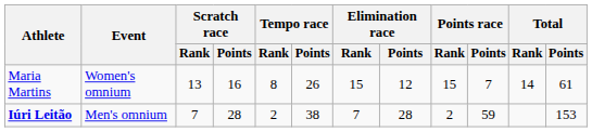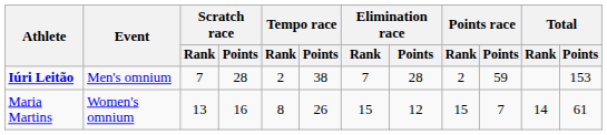rows swapped: Iúri Leitão <-> Maria Martins
